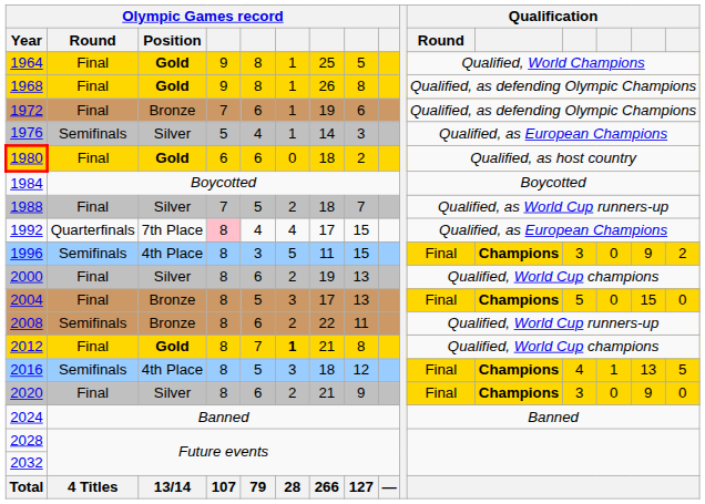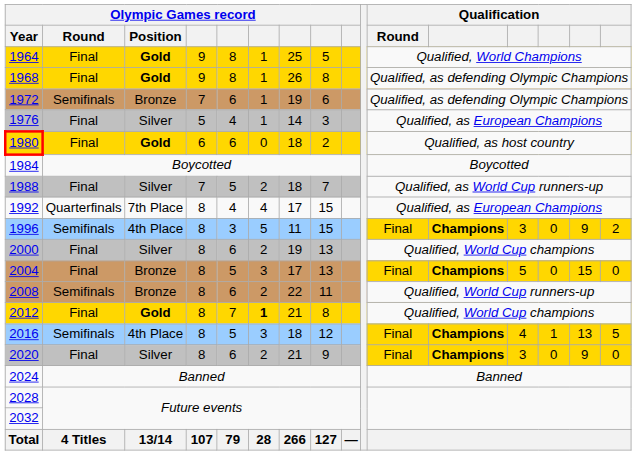1972 | Olympic Games record / Round: Final -> Semifinals
1976 | Olympic Games record / Round: Semifinals -> Final
1992 | column 4: pink background -> no background
